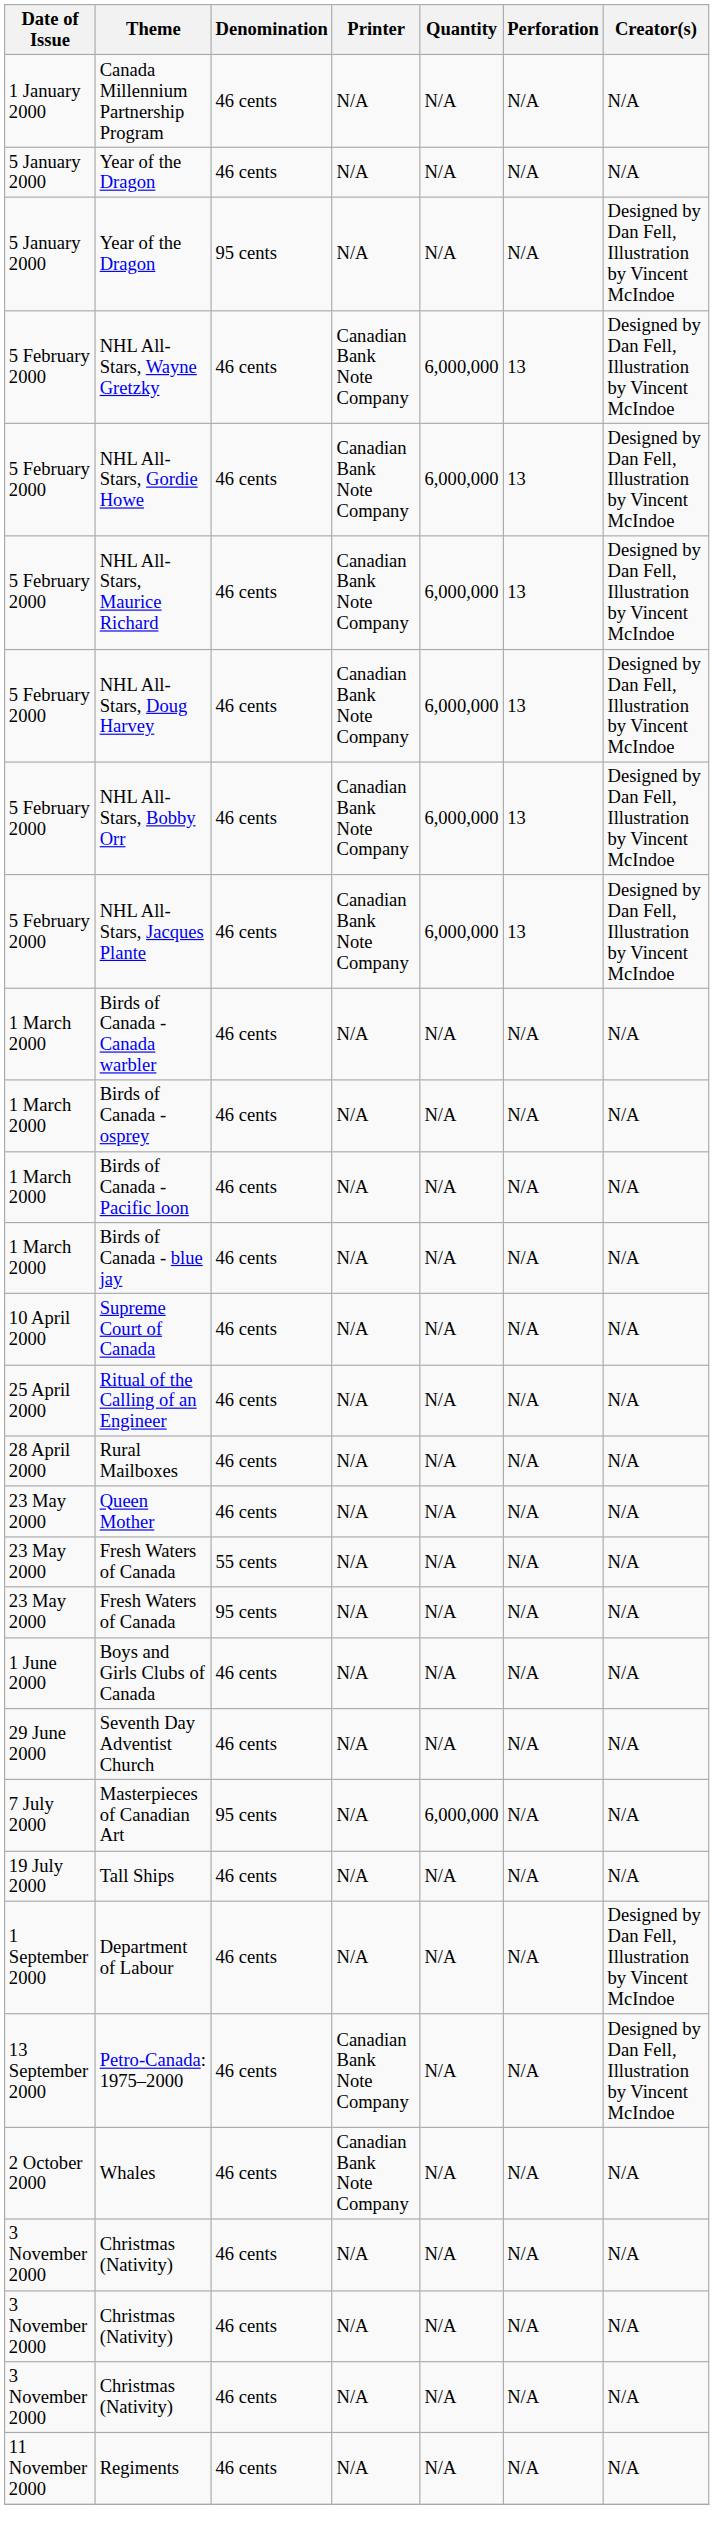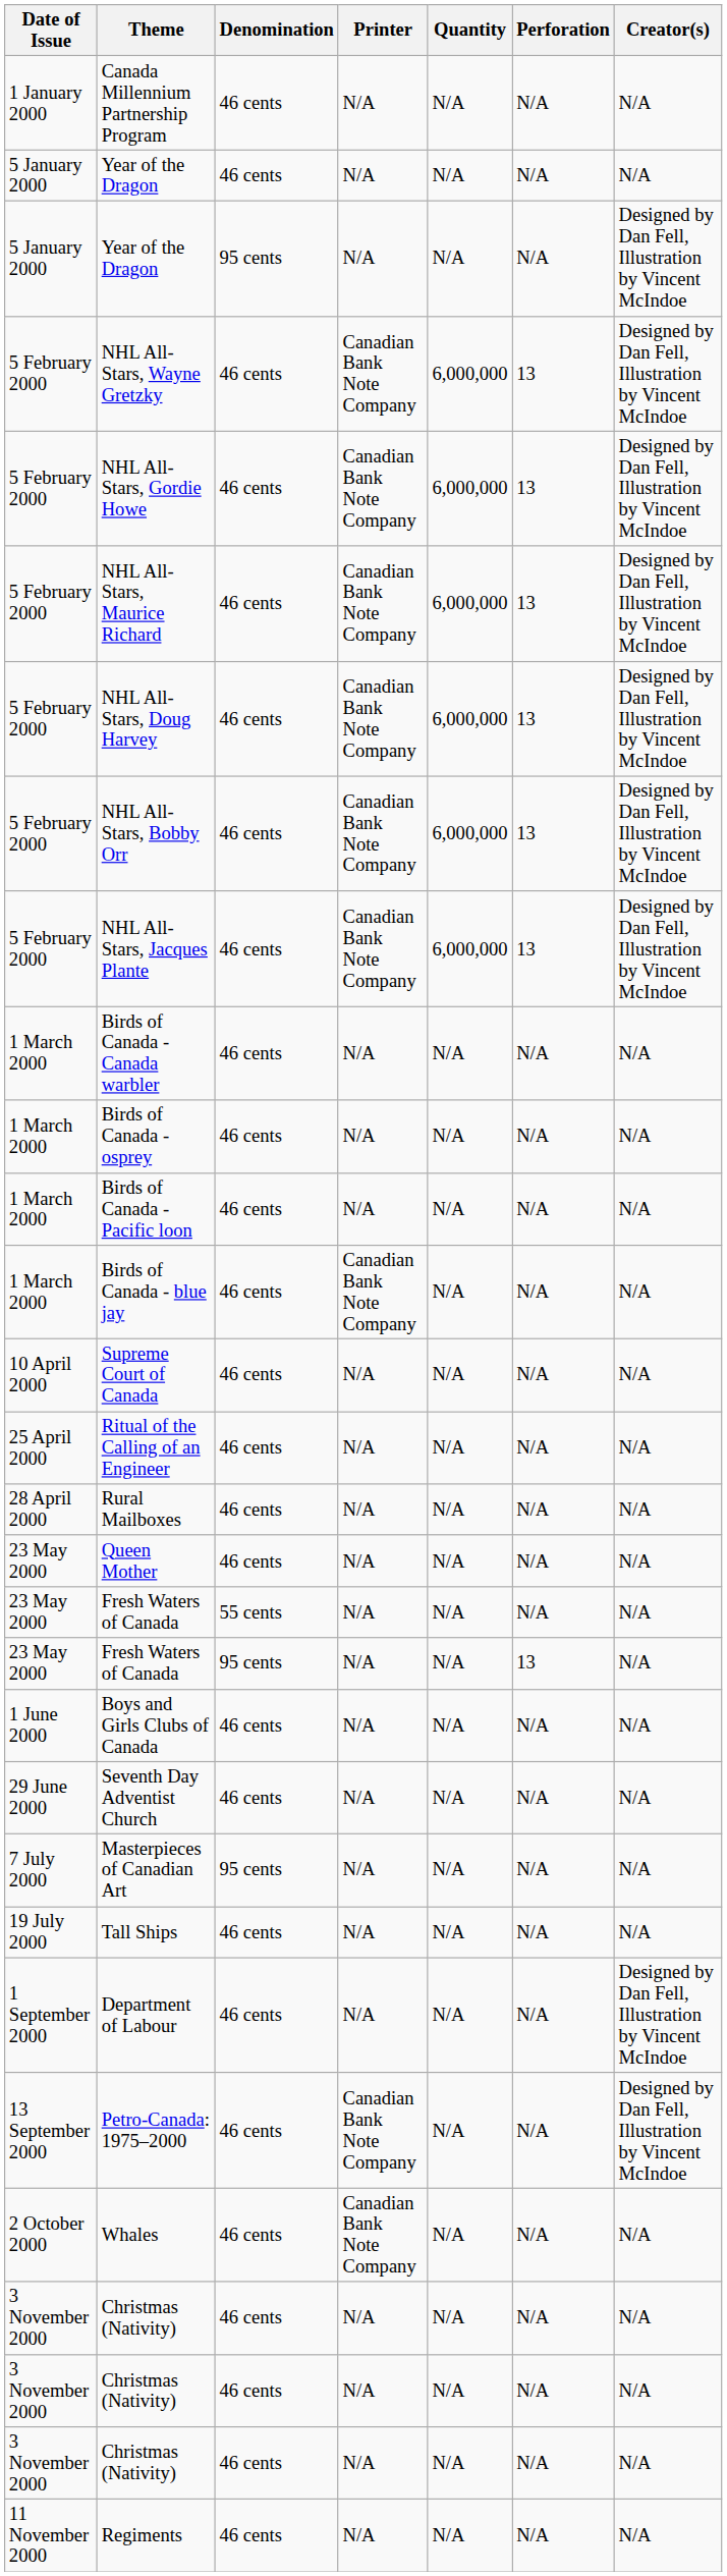Birds of Canada - blue jay | Printer: N/A -> Canadian Bank Note Company
Fresh Waters of Canada / 95 cents | Perforation: N/A -> 13
Masterpieces of Canadian Art | Quantity: 6,000,000 -> N/A
